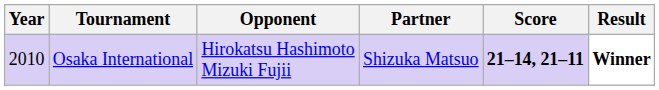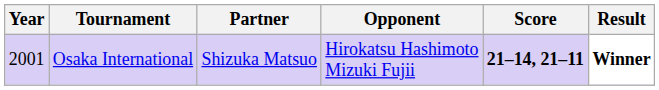columns swapped: Partner <-> Opponent
Osaka International | Year: 2010 -> 2001
